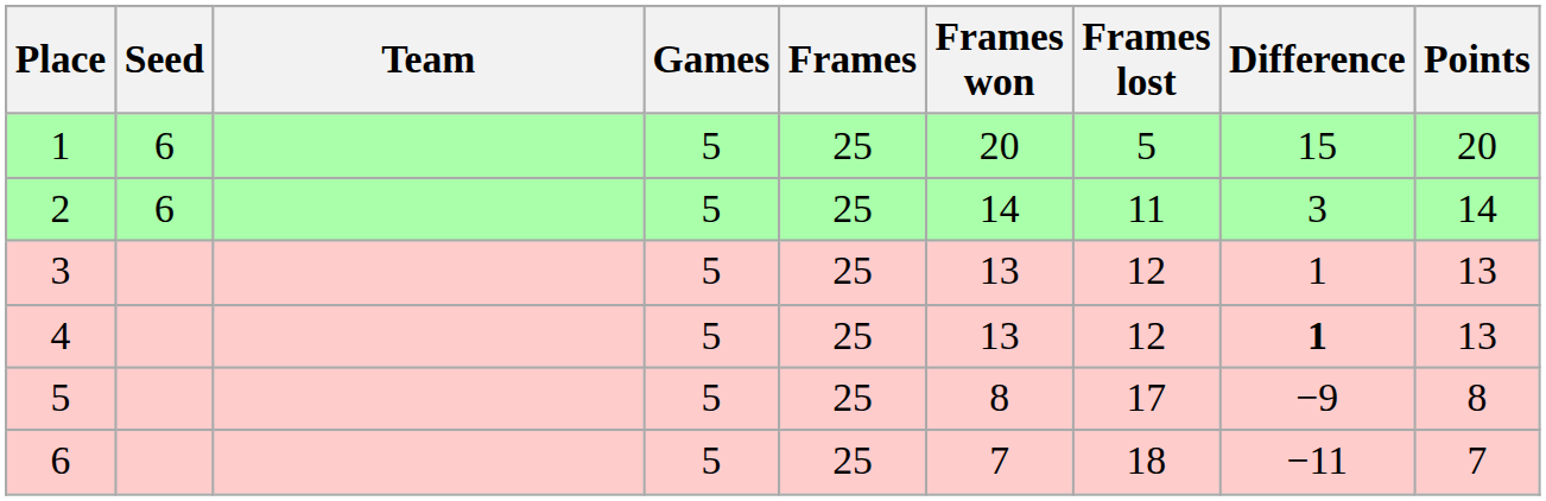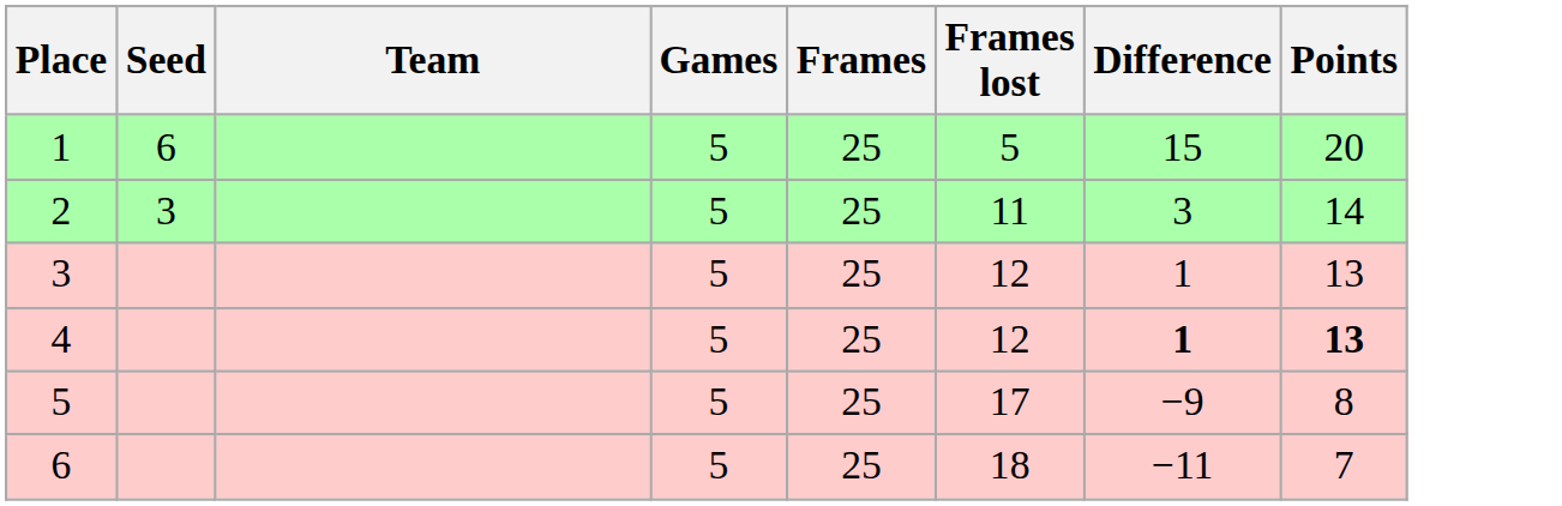- column: Frames won | 20 | 14 | 13 | 13 | 8 | 7
2 | Seed: 6 -> 3
4 | Points: normal -> bold
